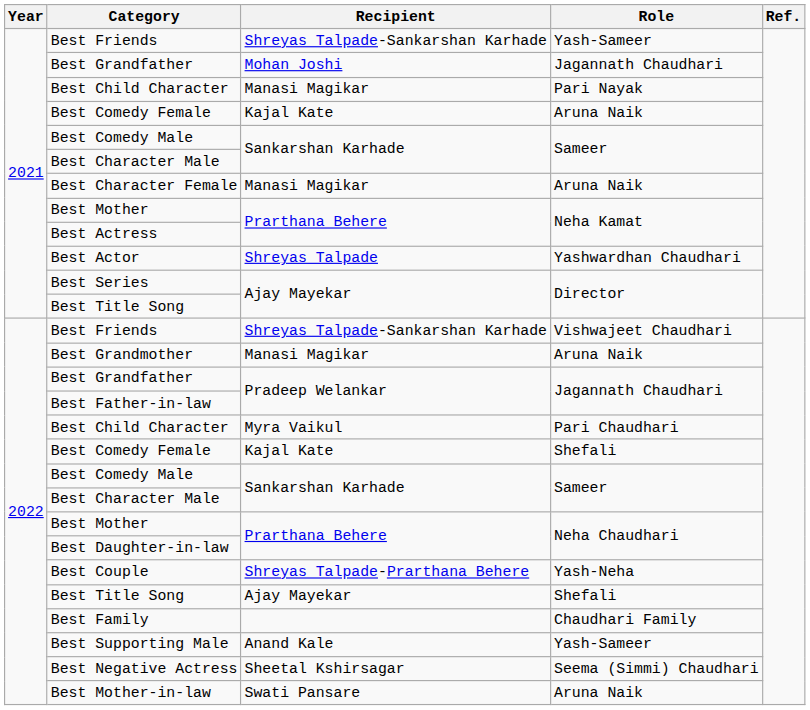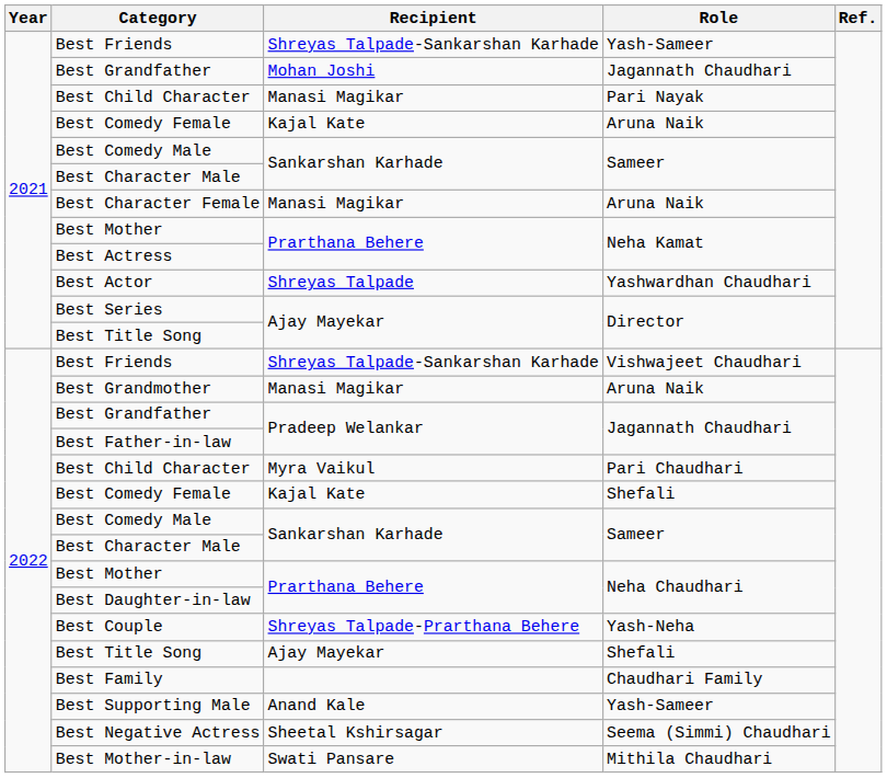Best Mother-in-law | Role: Aruna Naik -> Mithila Chaudhari
